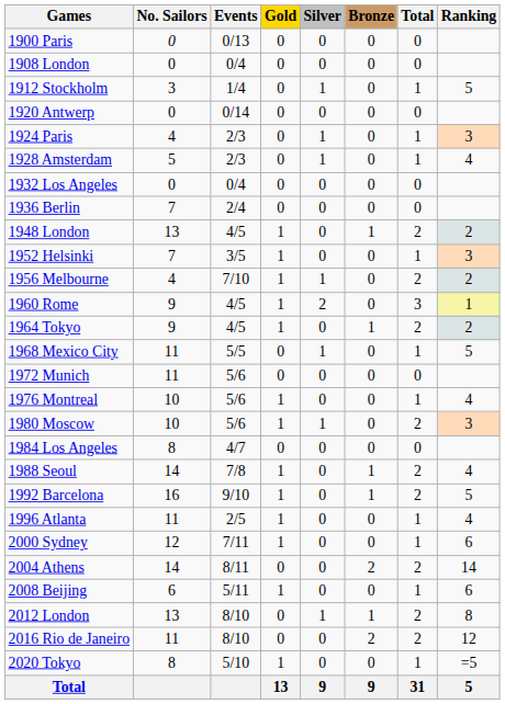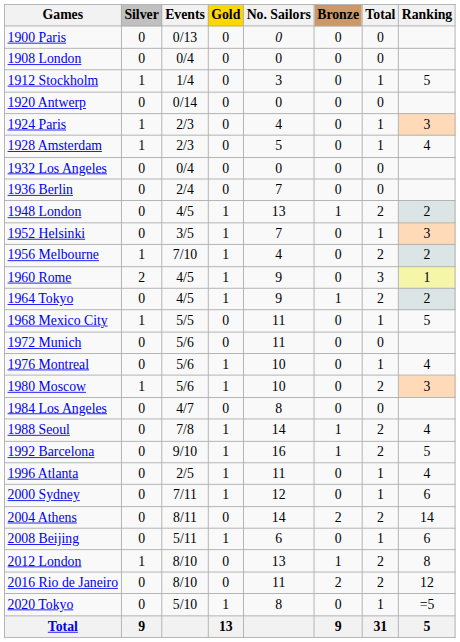columns swapped: No. Sailors <-> Silver
